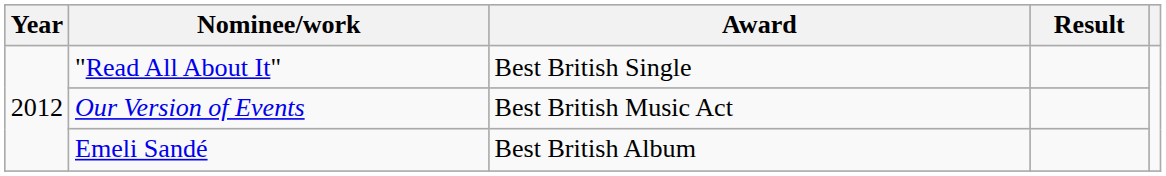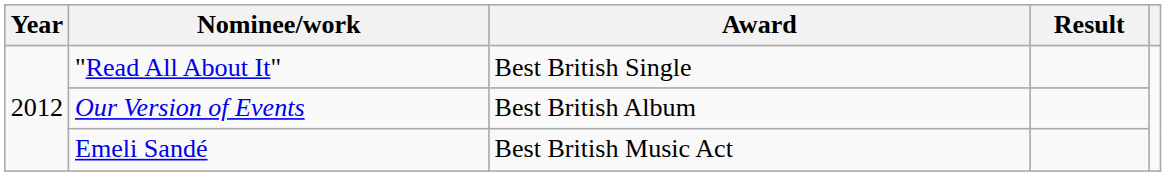Our Version of Events | Award: Best British Music Act -> Best British Album
Emeli Sandé | Award: Best British Album -> Best British Music Act
